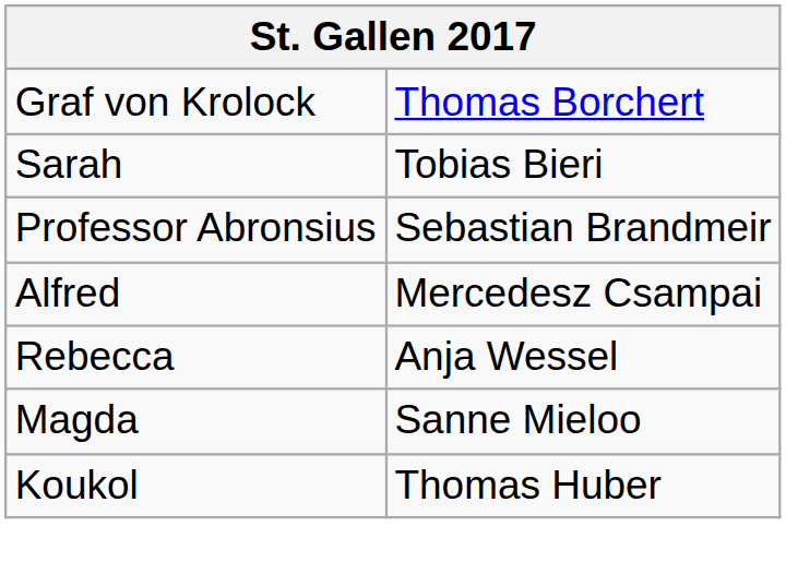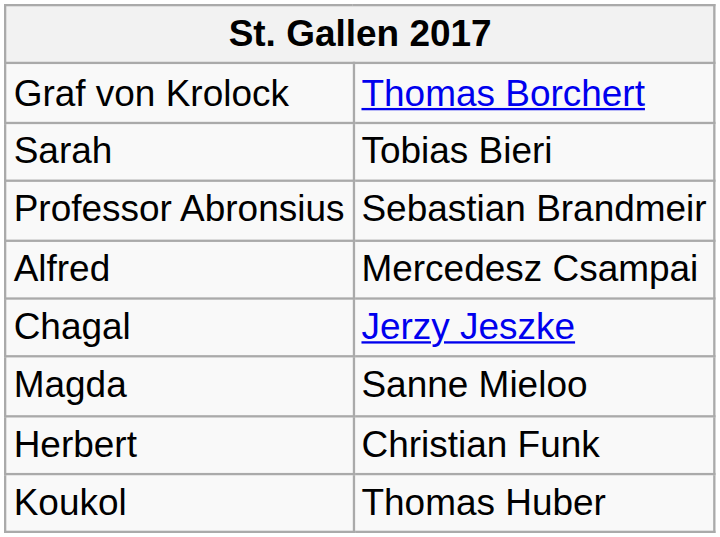+ row: Chagal | Jerzy Jeszke
- row: Rebecca | Anja Wessel
+ row: Herbert | Christian Funk
